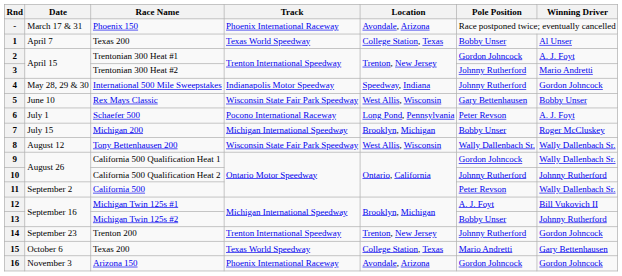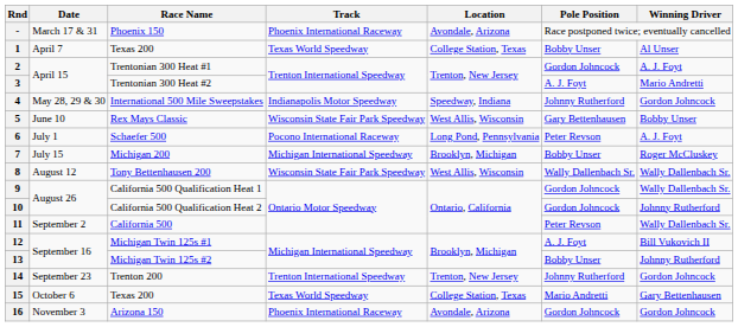3 | Pole Position: Johnny Rutherford -> A. J. Foyt
10 | Pole Position: Johnny Rutherford -> Gordon Johncock
